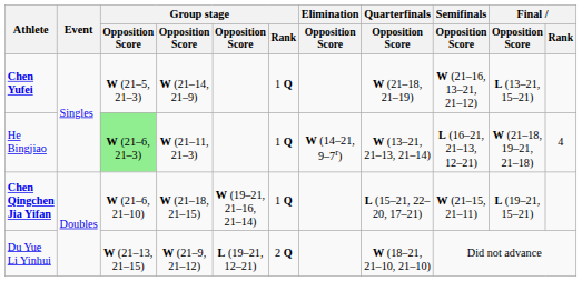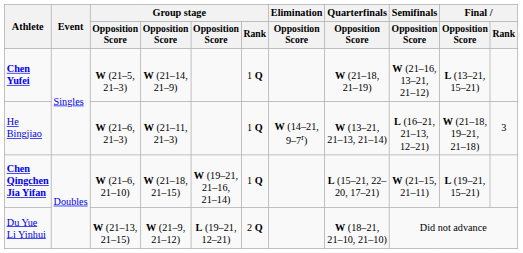He Bingjiao | column 3: lightgreen background -> no background
He Bingjiao | Final / Rank: 4 -> 3
